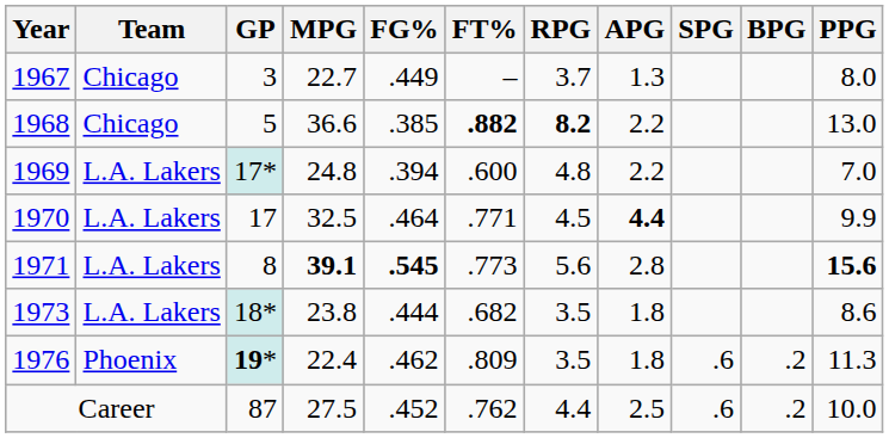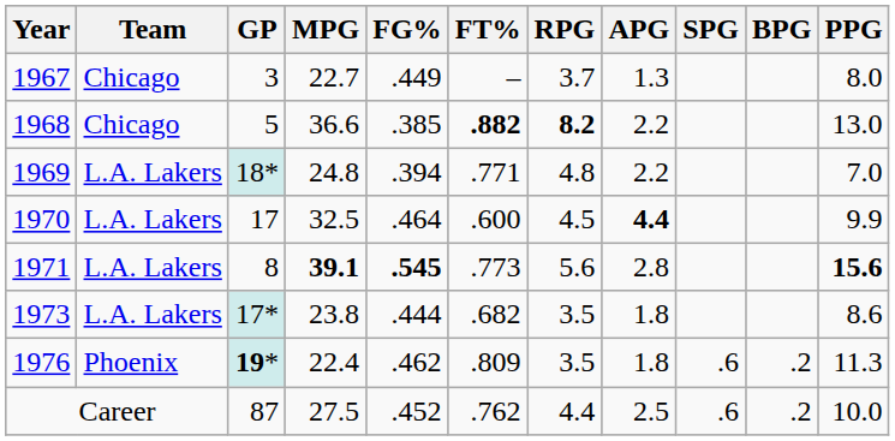1969 | GP: 17* -> 18*
1969 | FT%: .600 -> .771
1970 | FT%: .771 -> .600
1973 | GP: 18* -> 17*
